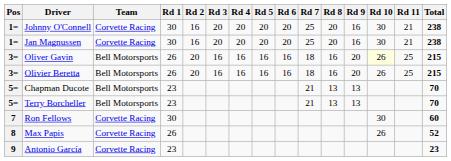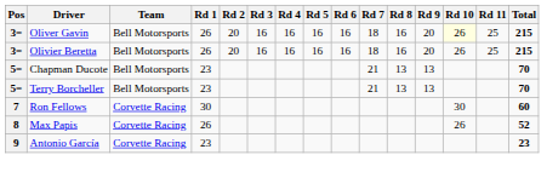- row: 1= | Johnny O'Connell | Corvette Racing | 30 | 16 | 20 | 20 | 20 | 20 | 25 | 20 | 16 | 30 | 21 | 238
- row: 1= | Jan Magnussen | Corvette Racing | 30 | 16 | 20 | 20 | 20 | 20 | 25 | 20 | 16 | 30 | 21 | 238
